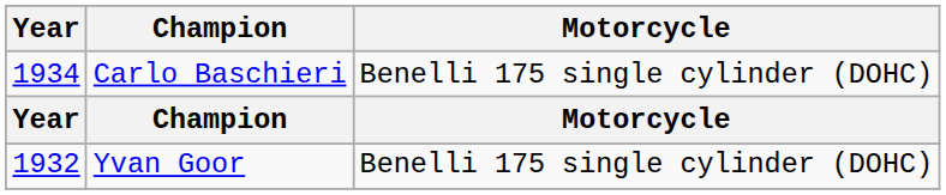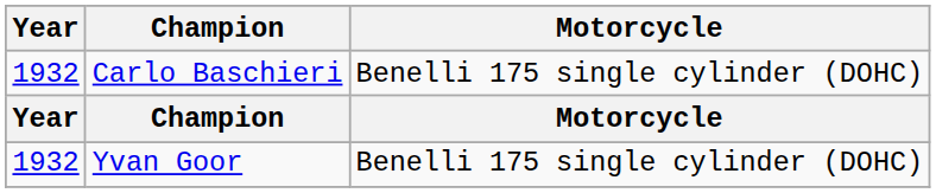Carlo Baschieri | Year: 1934 -> 1932
